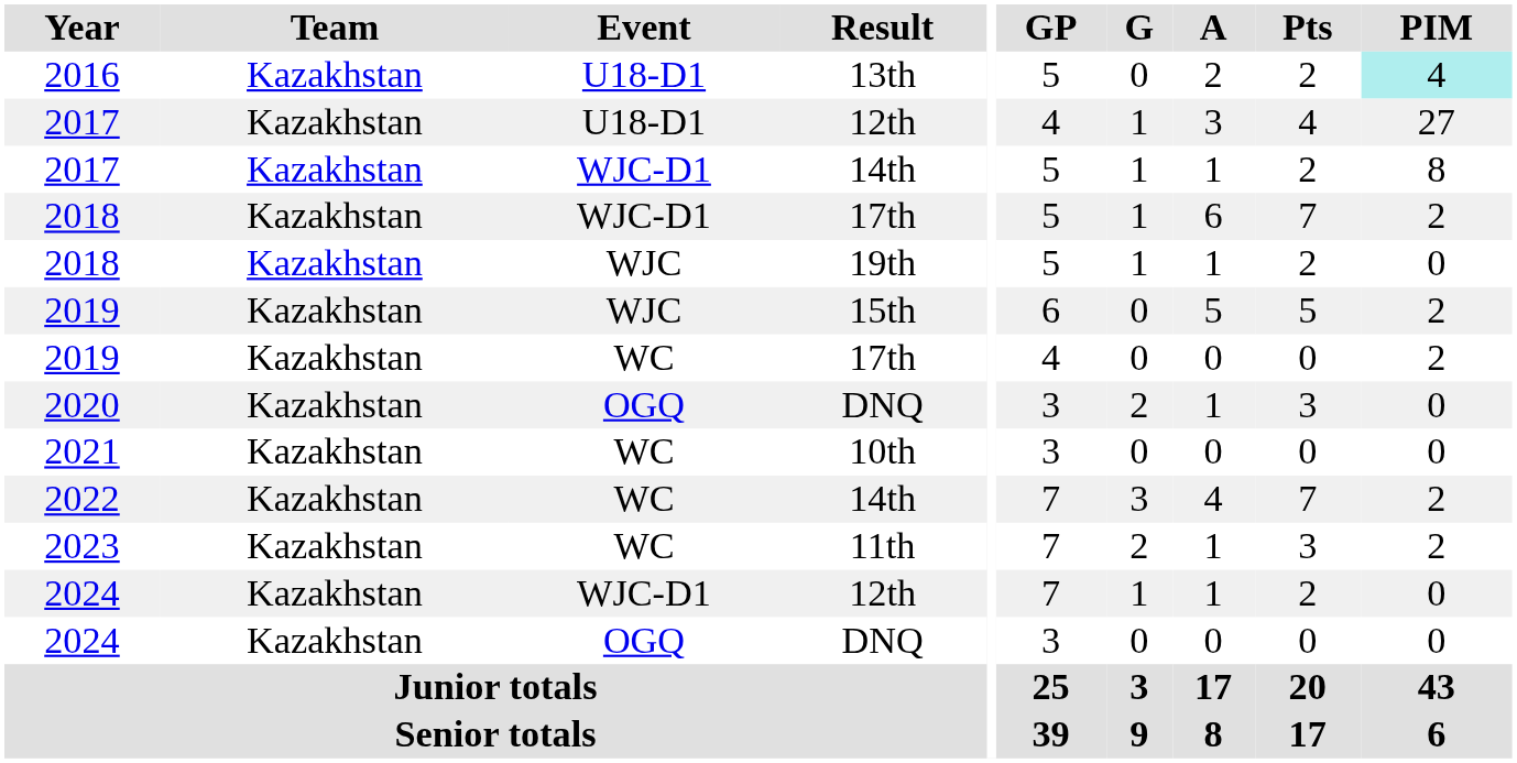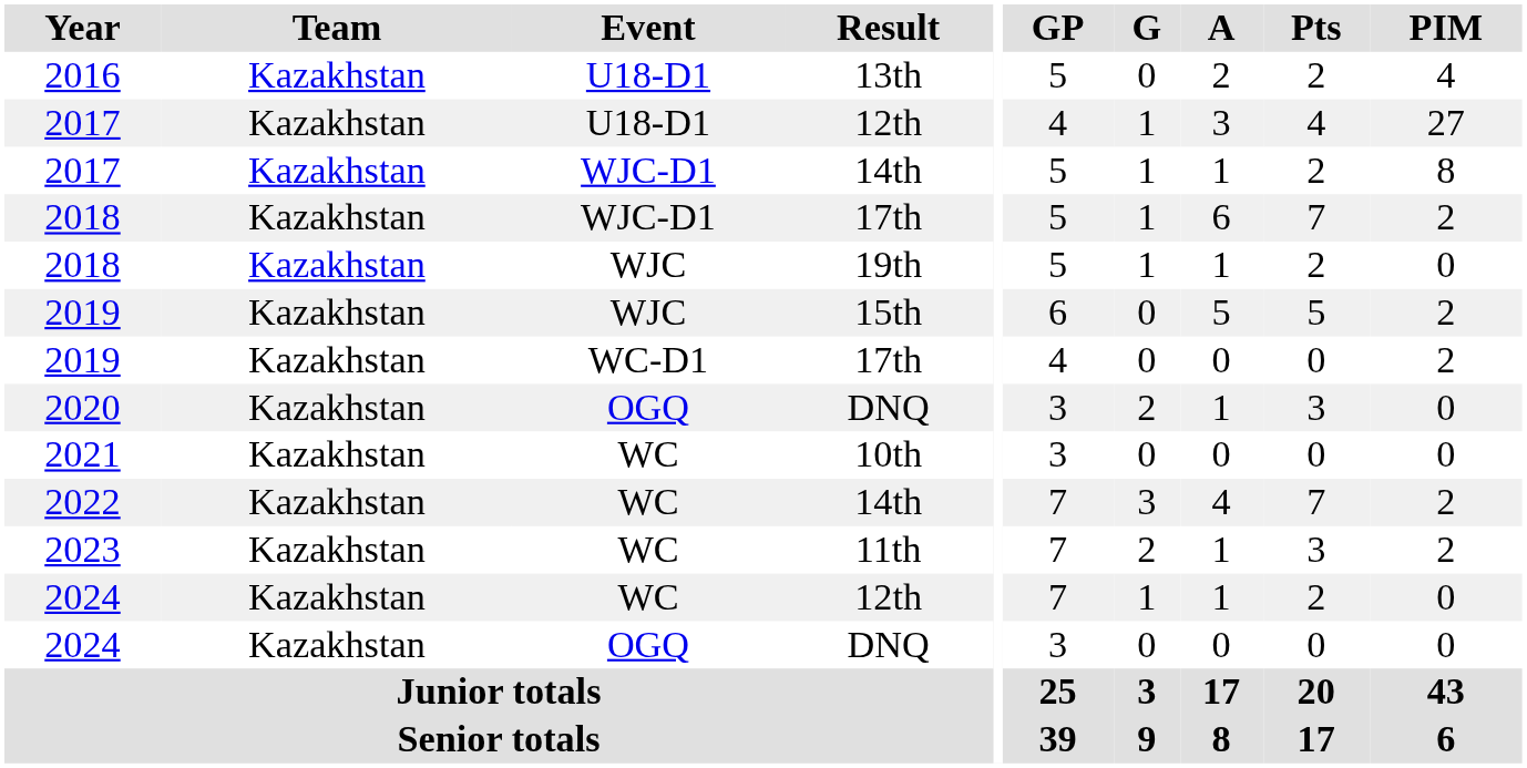2016 | PIM: paleturquoise background -> no background
2019 / 17th | Event: WC -> WC-D1
2024 / 12th | Event: WJC-D1 -> WC
